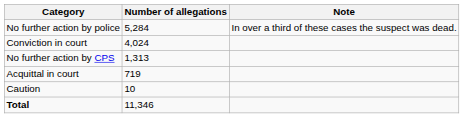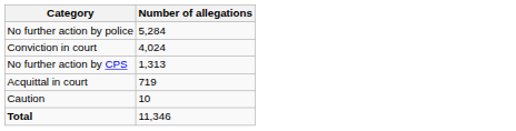- column: Note | In over a third of these cases the suspect was dead.
